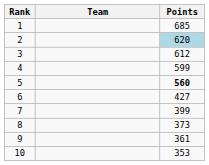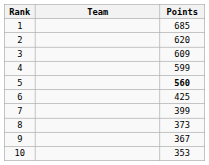2 | Points: lightblue background -> no background
3 | Points: 612 -> 609
6 | Points: 427 -> 425
9 | Points: 361 -> 367
